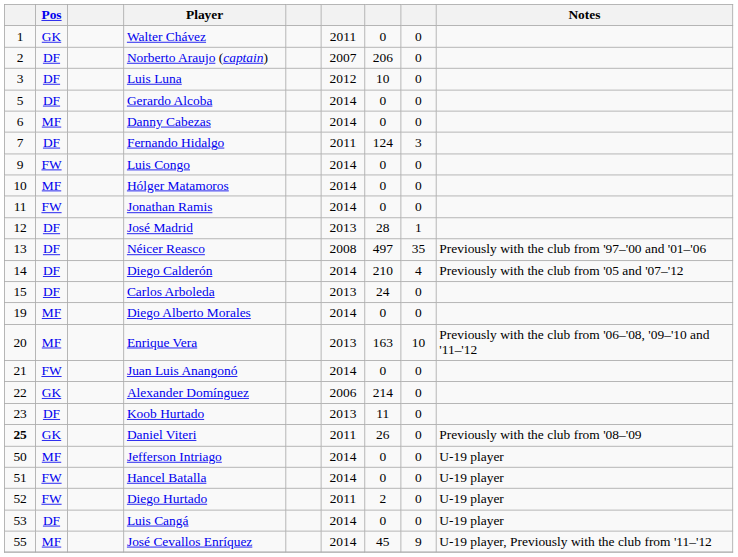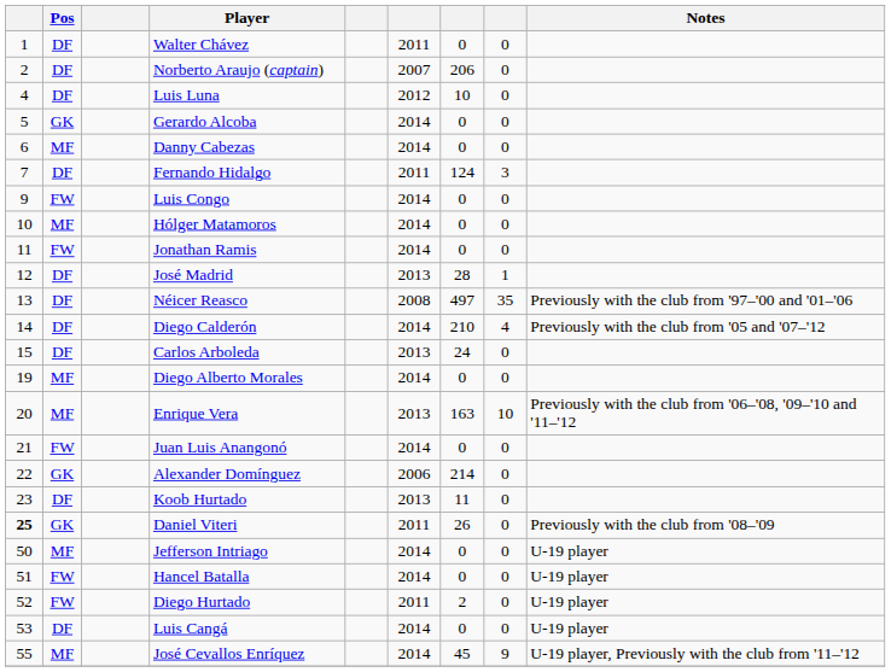Walter Chávez | Pos: GK -> DF
Luis Luna | column 1: 3 -> 4
Gerardo Alcoba | Pos: DF -> GK
